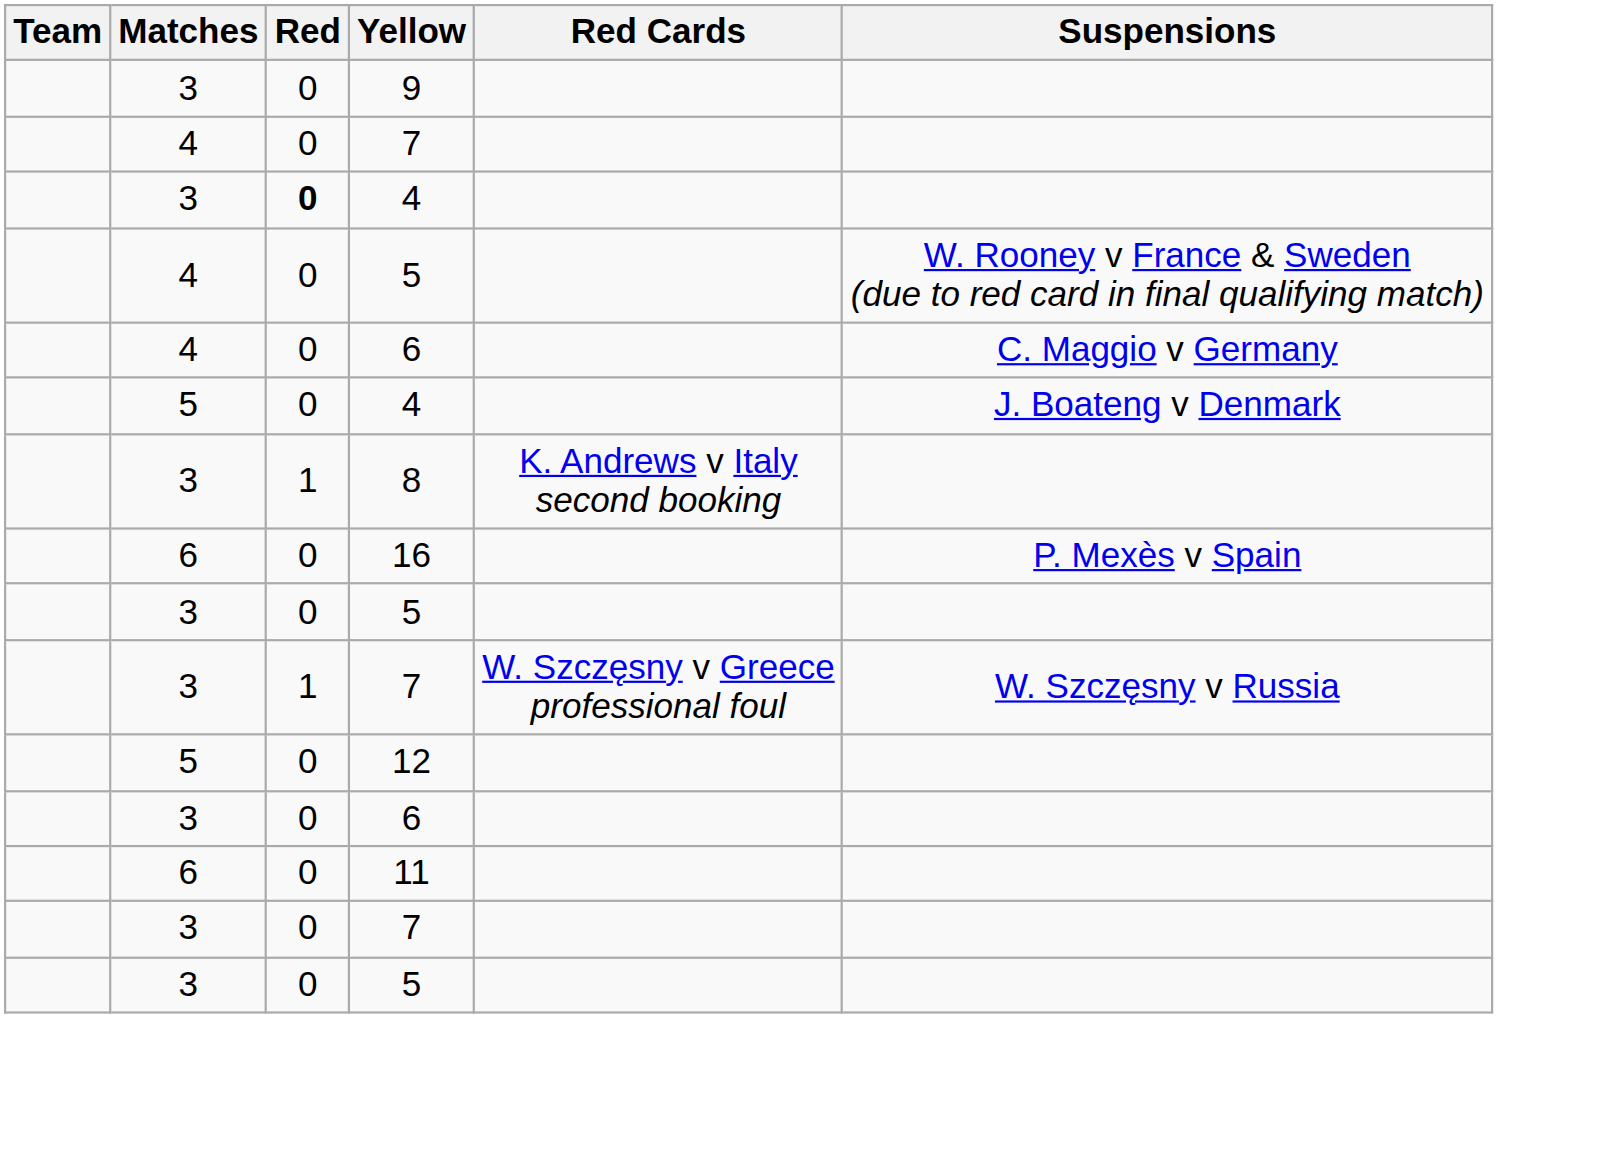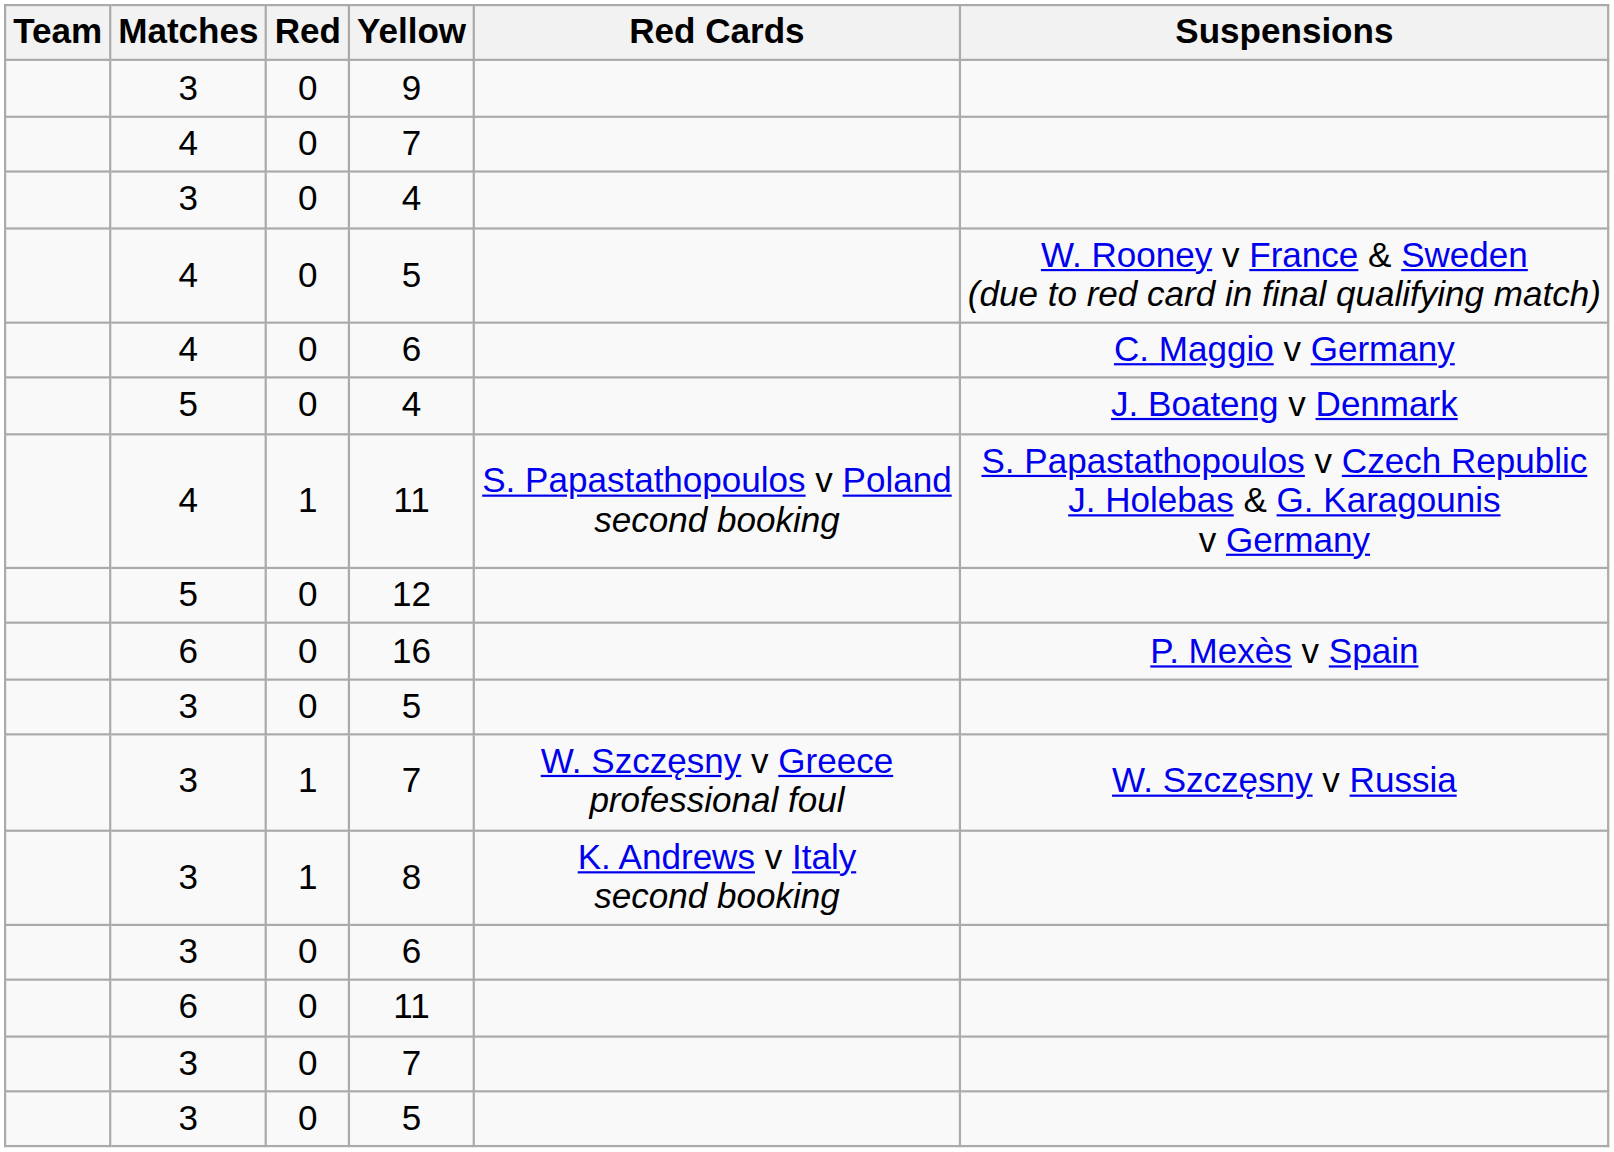3 / 4 | Red: bold -> normal
+ row: 4 | 1 | 11 | S. Papastathopoulos v Poland second booking | S. Papastathopoulos v Czech Republic J. Holebas & G. Karagounis v Germany
rows swapped: 8 <-> 12
